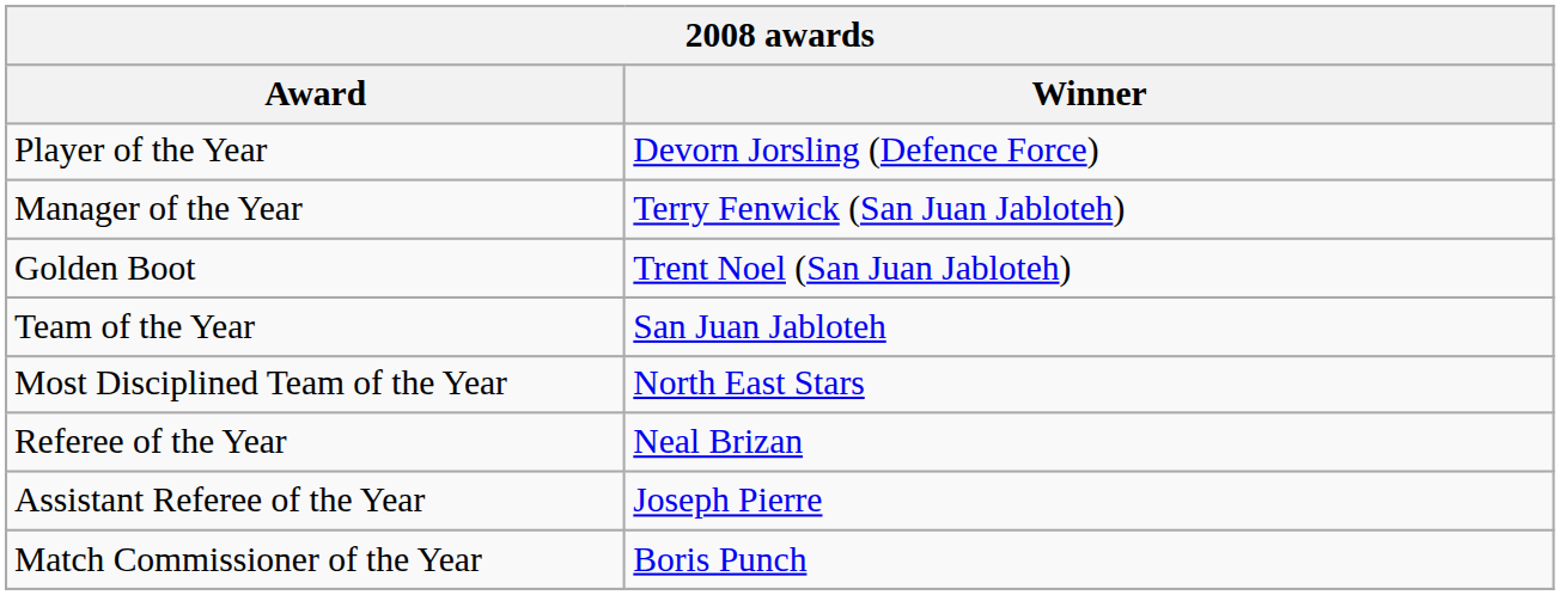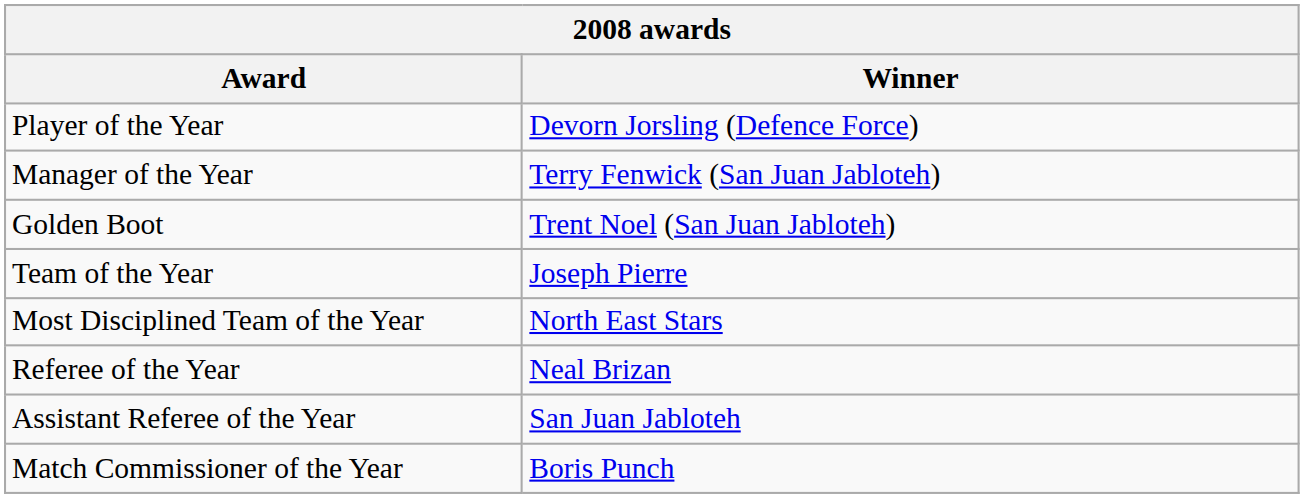Team of the Year | Winner: San Juan Jabloteh -> Joseph Pierre
Assistant Referee of the Year | Winner: Joseph Pierre -> San Juan Jabloteh
